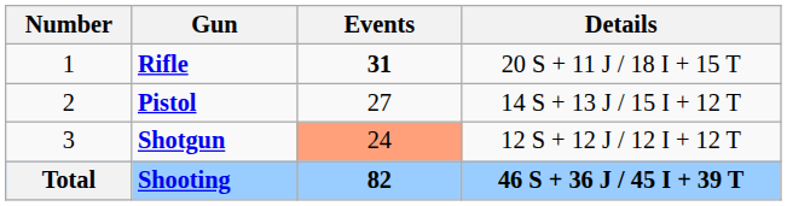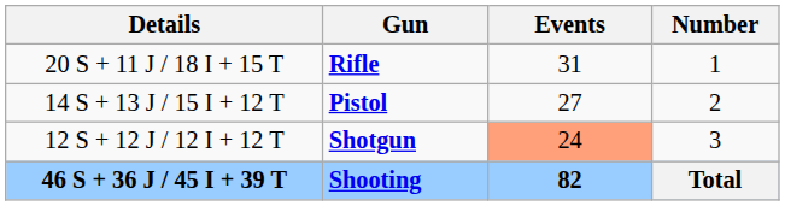columns swapped: Number <-> Details
Rifle | Events: bold -> normal
